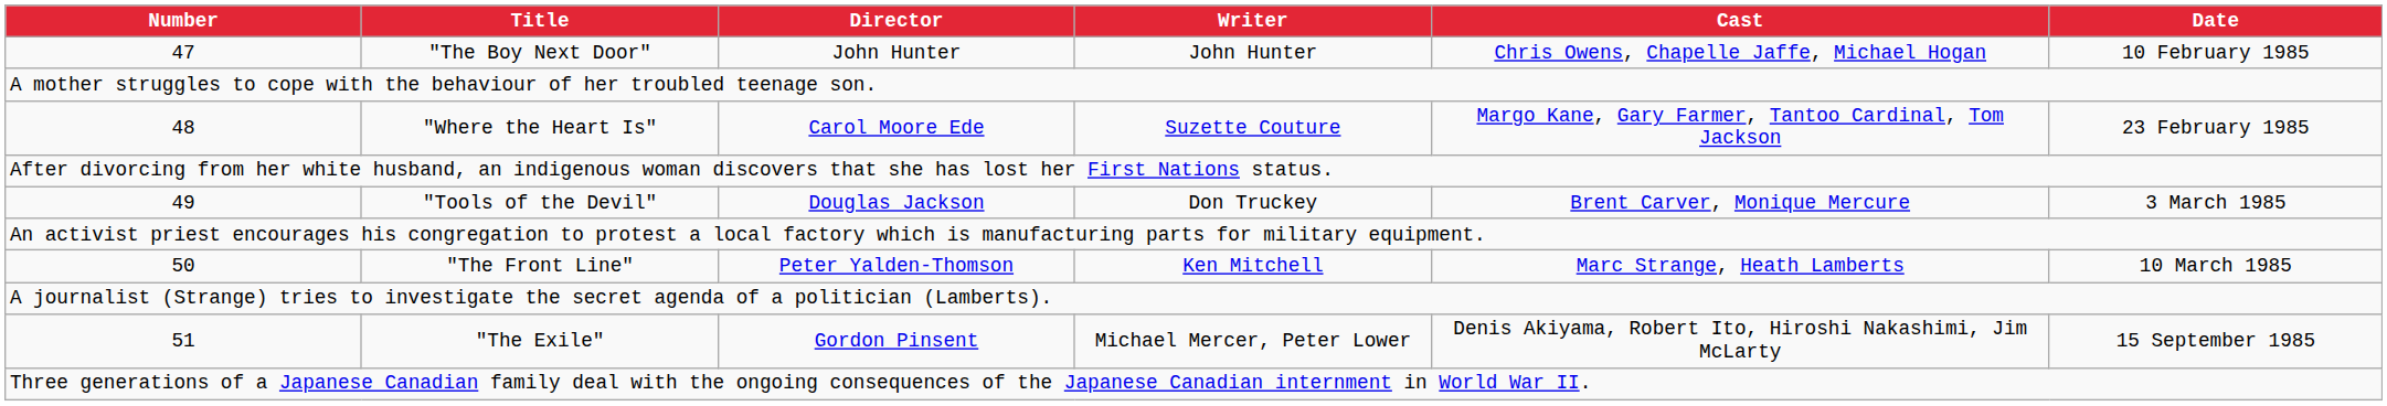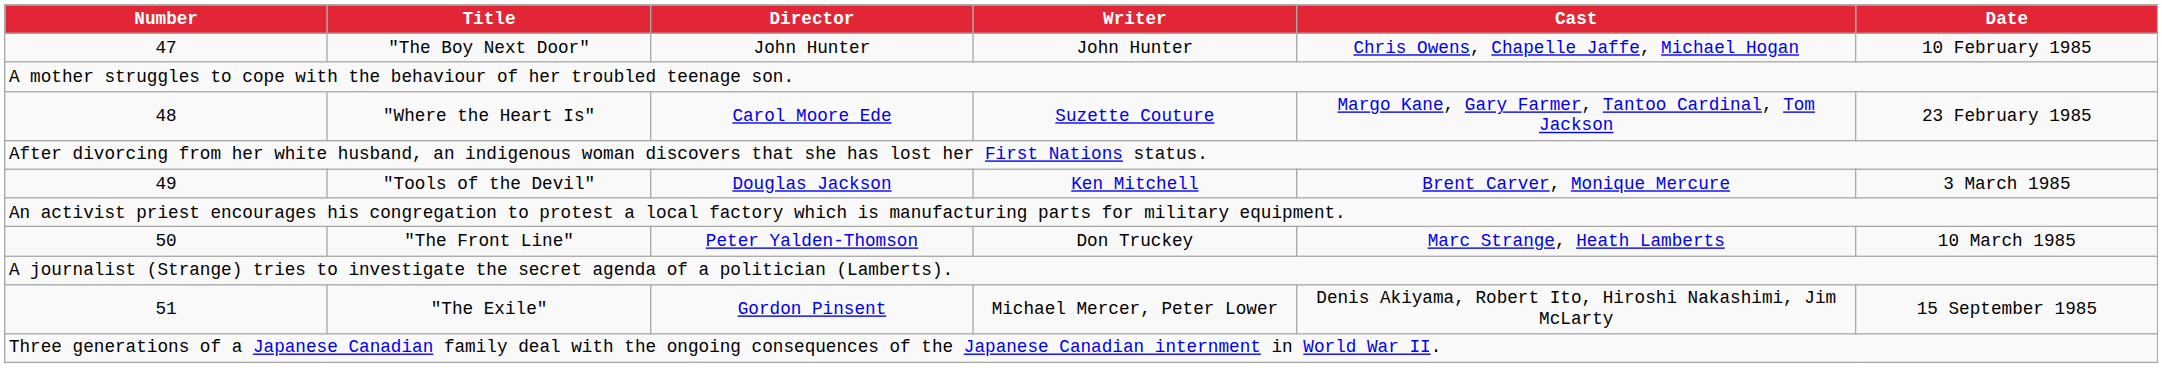49 | Writer: Don Truckey -> Ken Mitchell
50 | Writer: Ken Mitchell -> Don Truckey
